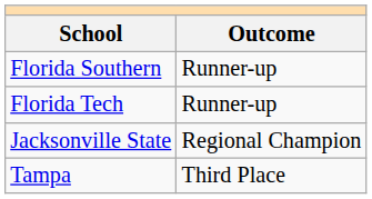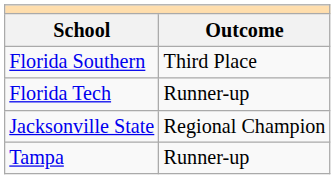Florida Southern | Outcome: Runner-up -> Third Place
Tampa | Outcome: Third Place -> Runner-up
